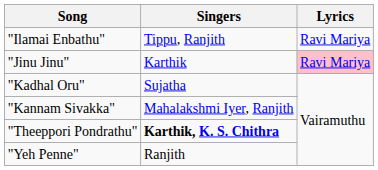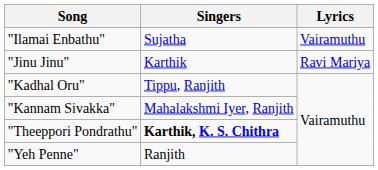"Ilamai Enbathu" | Singers: Tippu, Ranjith -> Sujatha
"Ilamai Enbathu" | Lyrics: Ravi Mariya -> Vairamuthu
"Jinu Jinu" | Lyrics: pink background -> no background
"Kadhal Oru" | Singers: Sujatha -> Tippu, Ranjith
